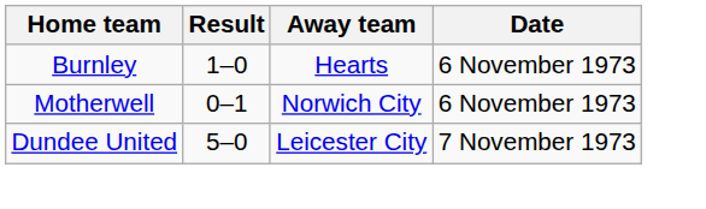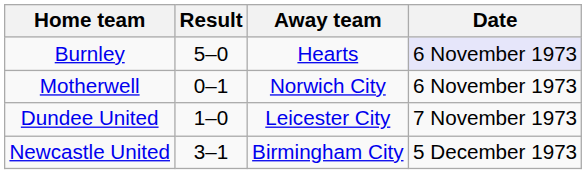Burnley | Result: 1–0 -> 5–0
Burnley | Date: no background -> lavender background
Dundee United | Result: 5–0 -> 1–0
+ row: Newcastle United | 3–1 | Birmingham City | 5 December 1973
